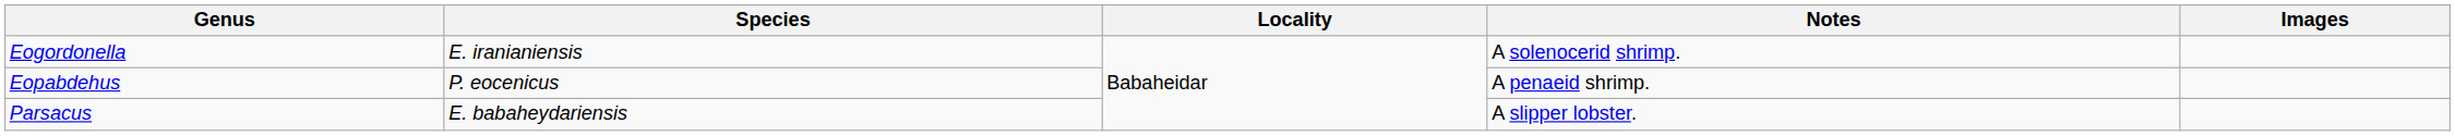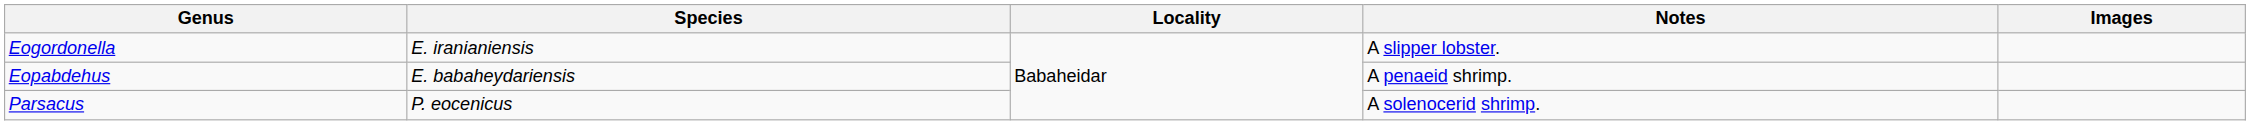Eogordonella | Notes: A solenocerid shrimp. -> A slipper lobster.
Eopabdehus | Species: P. eocenicus -> E. babaheydariensis
Parsacus | Species: E. babaheydariensis -> P. eocenicus
Parsacus | Notes: A slipper lobster. -> A solenocerid shrimp.
